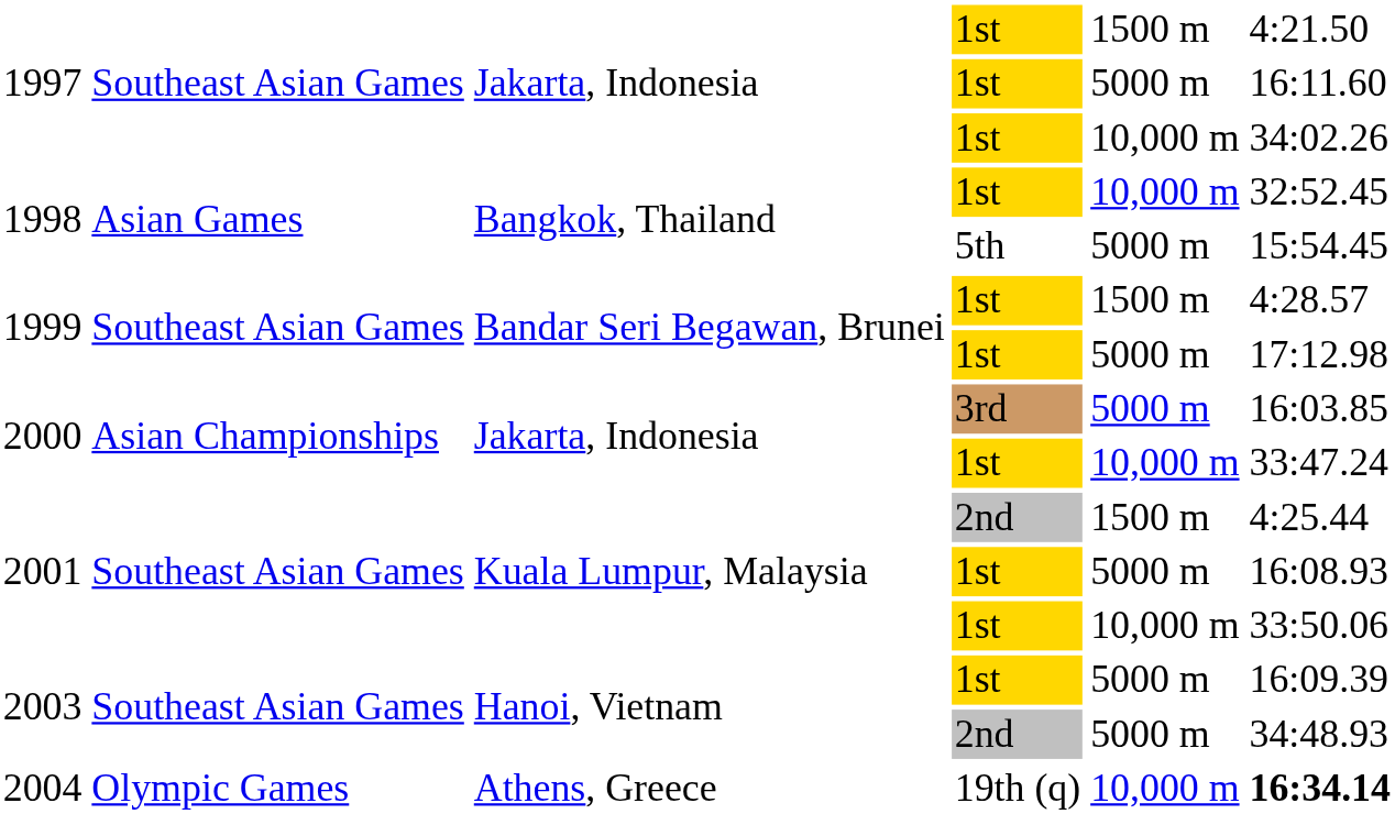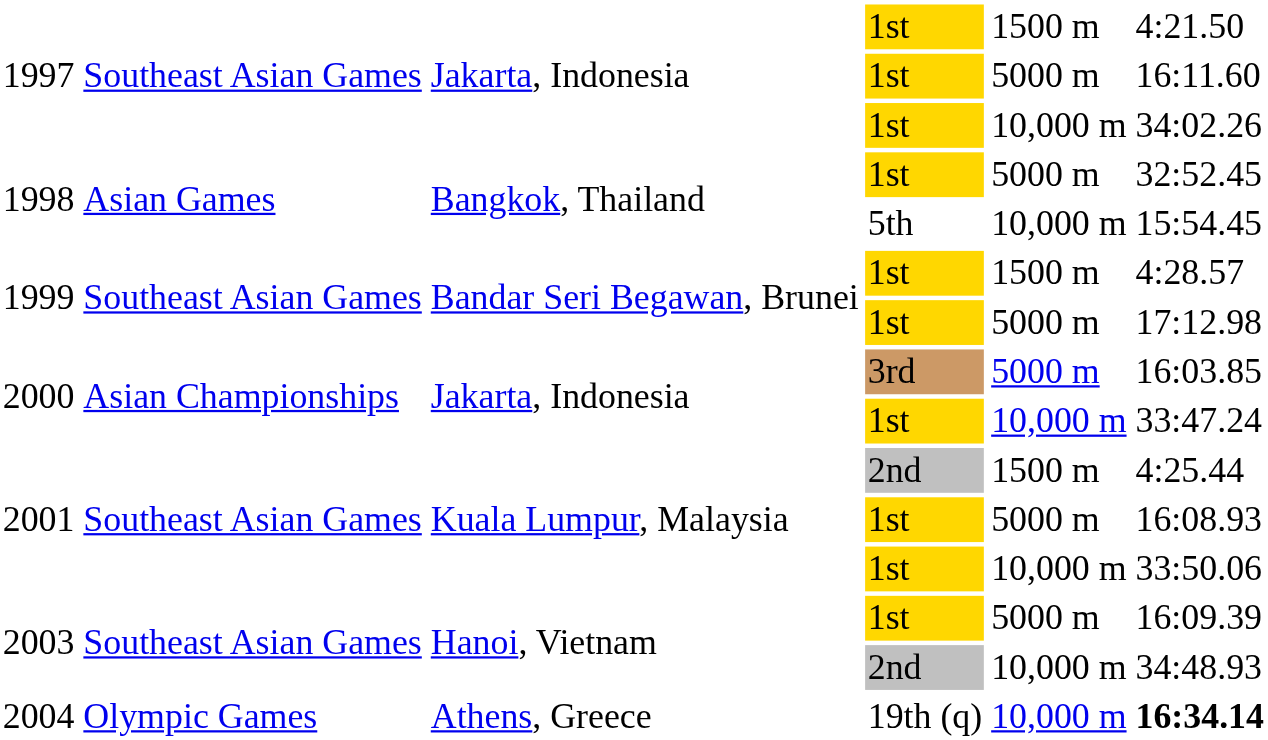1998 / 1st | column 5: 10,000 m -> 5000 m
1998 / 5th | column 5: 5000 m -> 10,000 m
2003 / 2nd | column 5: 5000 m -> 10,000 m
